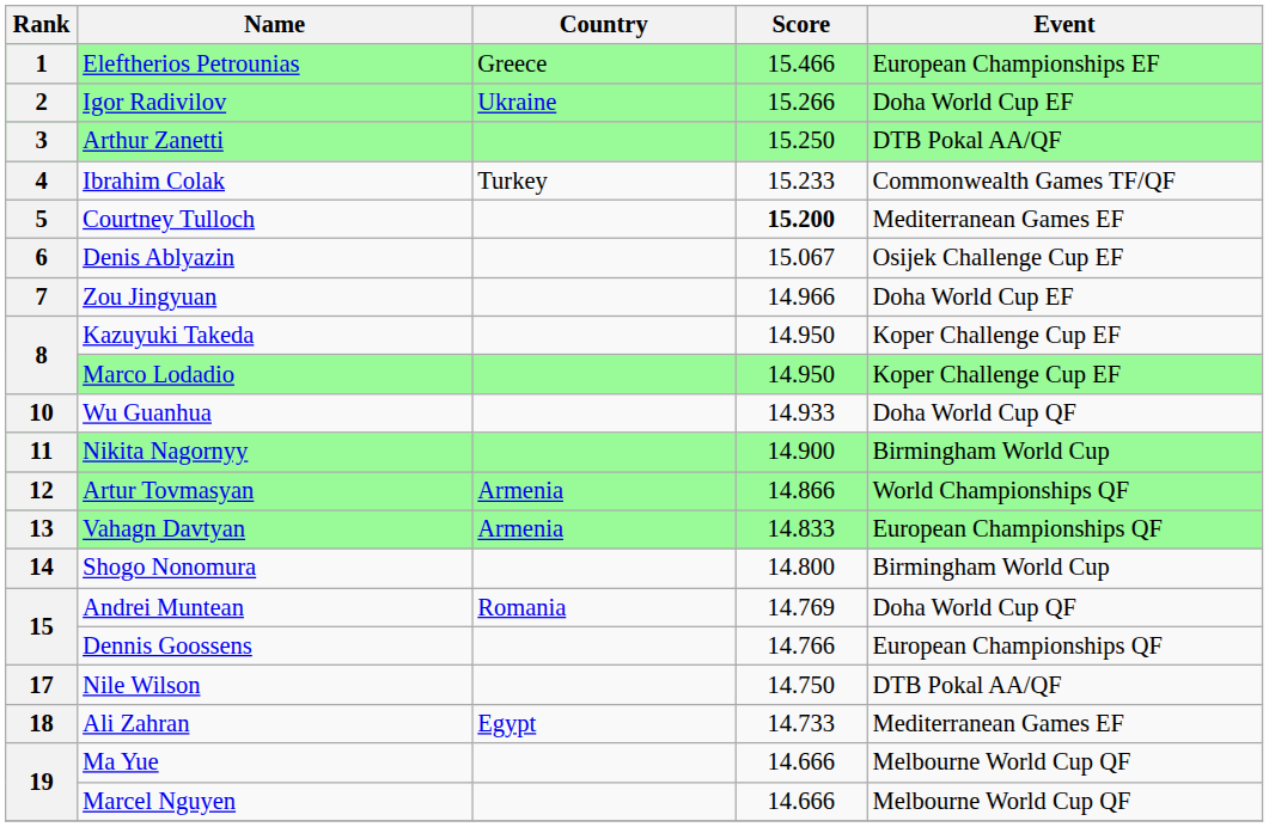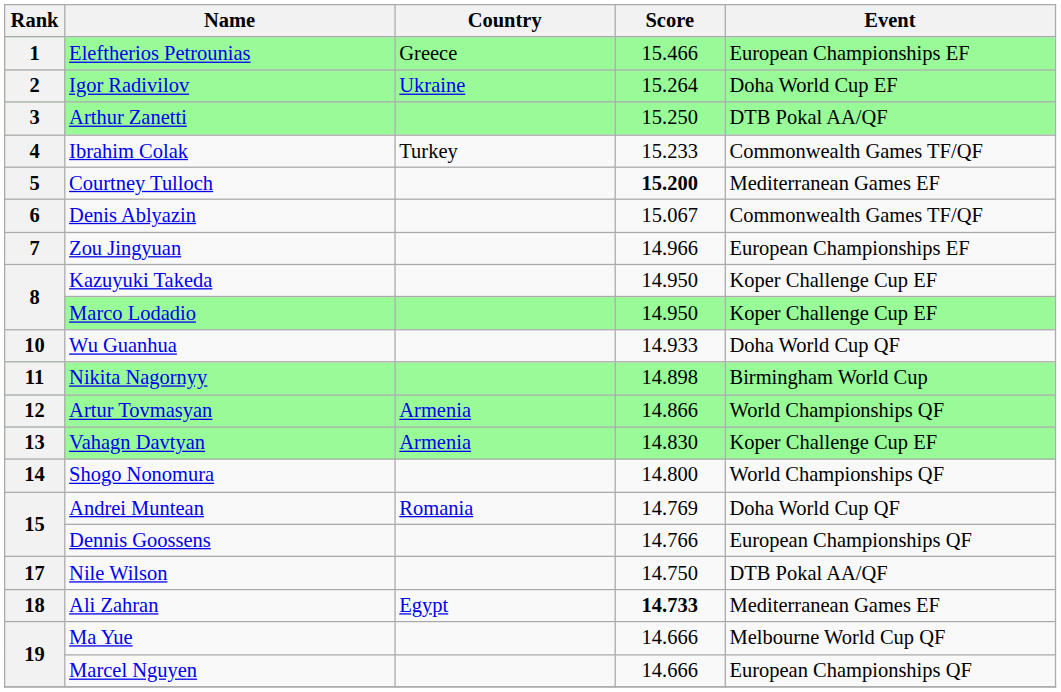Igor Radivilov | Score: 15.266 -> 15.264
Denis Ablyazin | Event: Osijek Challenge Cup EF -> Commonwealth Games TF/QF
Zou Jingyuan | Event: Doha World Cup EF -> European Championships EF
Nikita Nagornyy | Score: 14.900 -> 14.898
Vahagn Davtyan | Score: 14.833 -> 14.830
Vahagn Davtyan | Event: European Championships QF -> Koper Challenge Cup EF
Shogo Nonomura | Event: Birmingham World Cup -> World Championships QF
Ali Zahran | Score: normal -> bold
Marcel Nguyen | Event: Melbourne World Cup QF -> European Championships QF
